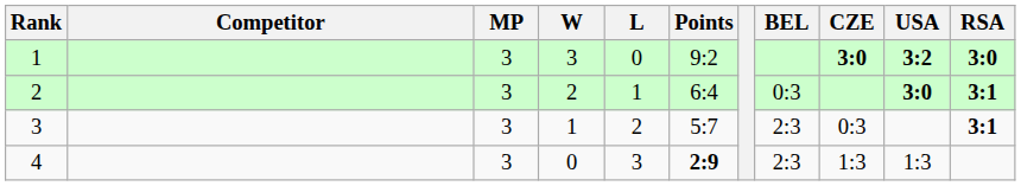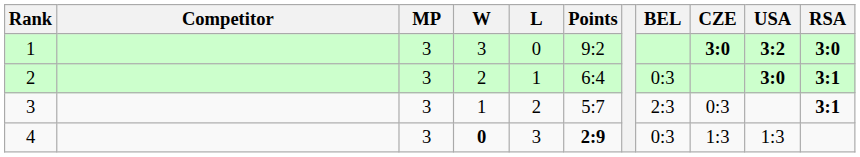4 | W: normal -> bold
4 | BEL: 2:3 -> 0:3
